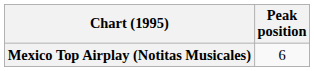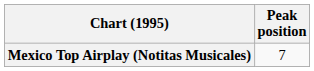Mexico Top Airplay (Notitas Musicales) | Peak position: 6 -> 7
